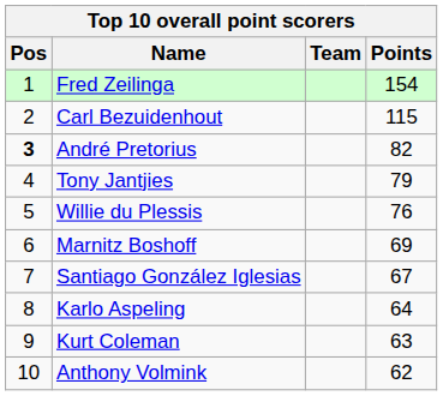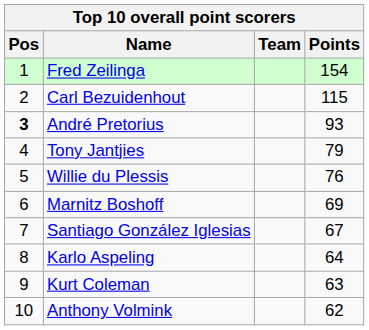André Pretorius | Points: 82 -> 93
